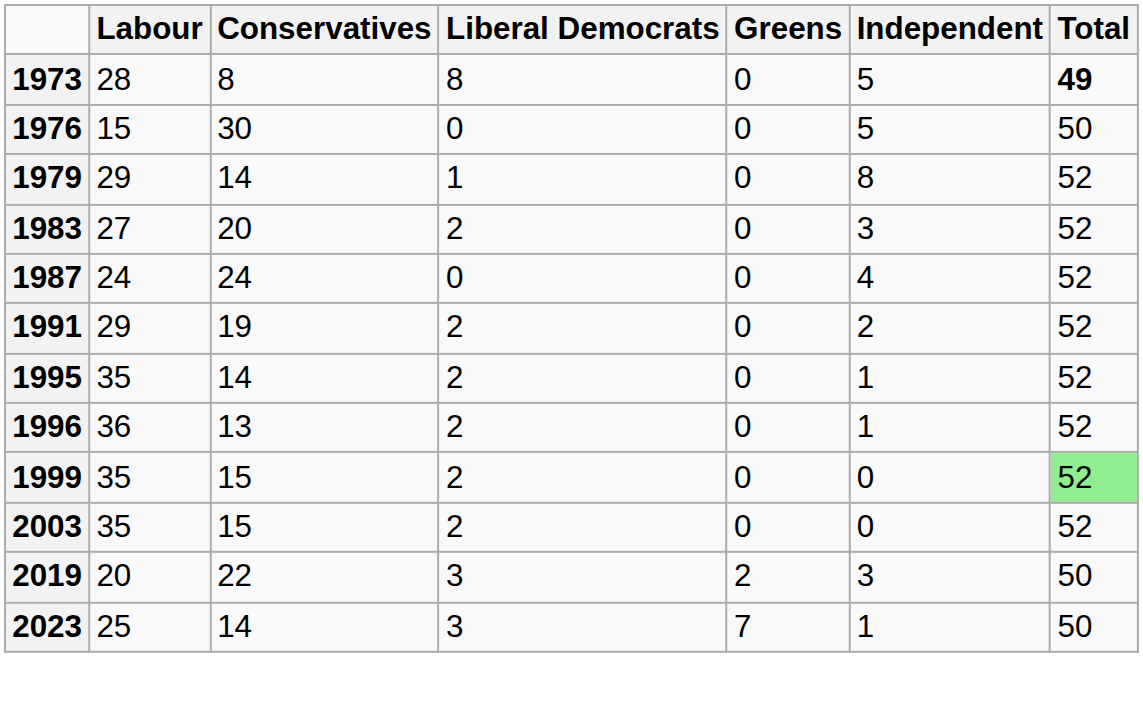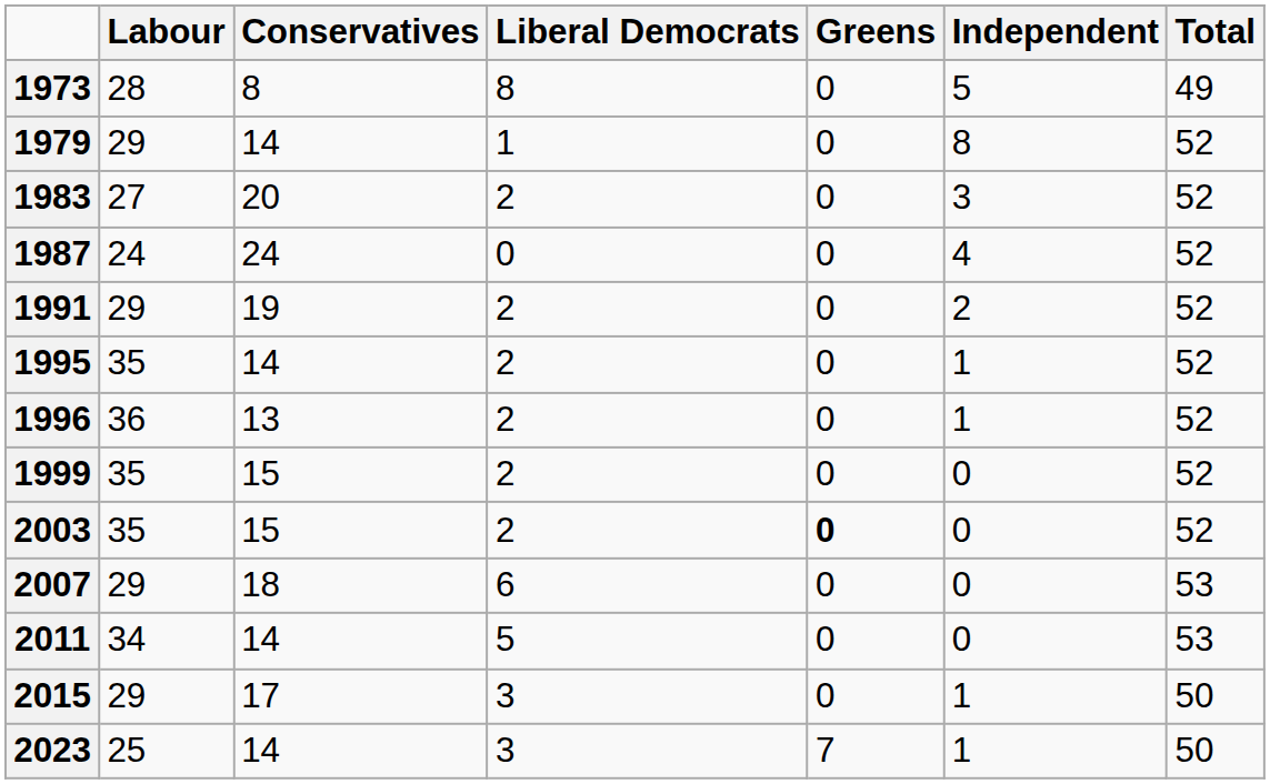1973 | Total: bold -> normal
- row: 1976 | 15 | 30 | 0 | 0 | 5 | 50
1999 | Total: lightgreen background -> no background
2003 | Greens: normal -> bold
+ row: 2007 | 29 | 18 | 6 | 0 | 0 | 53
+ row: 2011 | 34 | 14 | 5 | 0 | 0 | 53
+ row: 2015 | 29 | 17 | 3 | 0 | 1 | 50
- row: 2019 | 20 | 22 | 3 | 2 | 3 | 50
